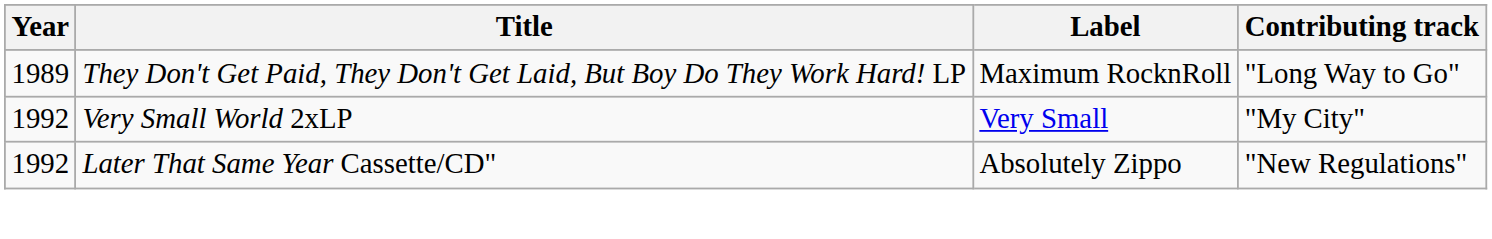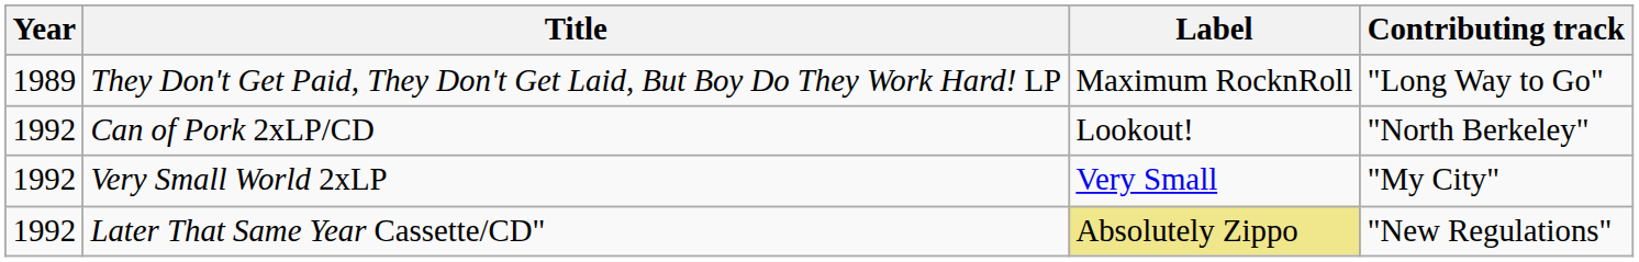+ row: 1992 | Can of Pork 2xLP/CD | Lookout! | "North Berkeley"
Later That Same Year Cassette/CD" | Label: no background -> khaki background
